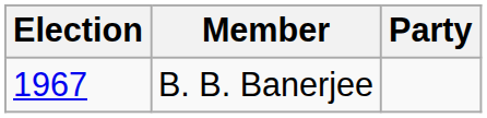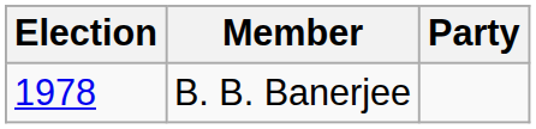B. B. Banerjee | Election: 1967 -> 1978
